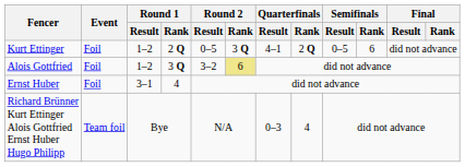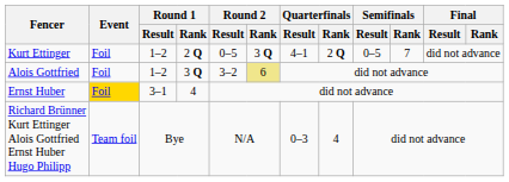Kurt Ettinger | Semifinals / Rank: 6 -> 7
Ernst Huber | Event: no background -> gold background
